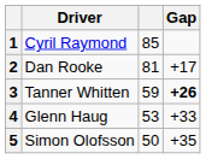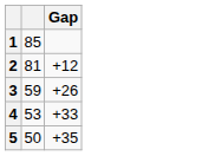- column: Driver | Cyril Raymond | Dan Rooke | Tanner Whitten | Glenn Haug | Simon Olofsson
2 | Gap: +17 -> +12
3 | Gap: bold -> normal
